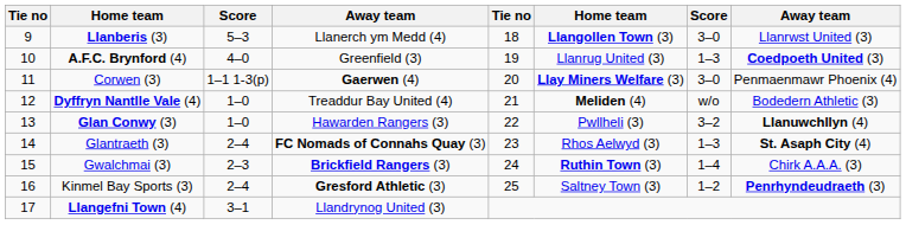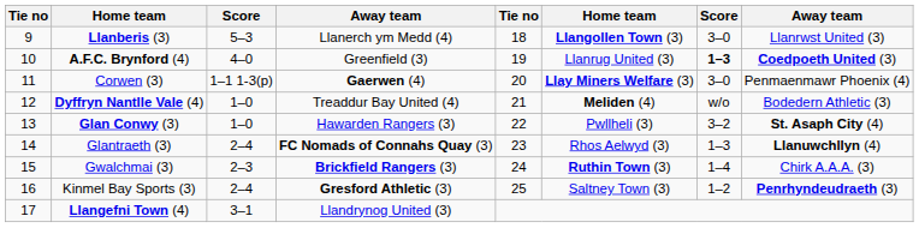A.F.C. Brynford (4) | column 7: normal -> bold
Glan Conwy (3) | column 8: Llanuwchllyn (4) -> St. Asaph City (4)
Glantraeth (3) | column 8: St. Asaph City (4) -> Llanuwchllyn (4)
